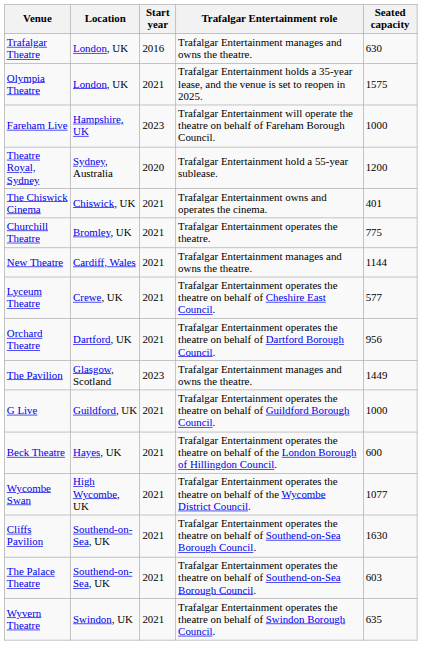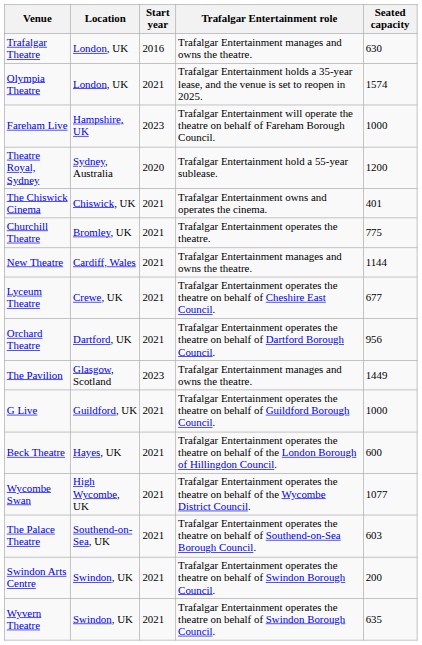Olympia Theatre | Seated capacity: 1575 -> 1574
Lyceum Theatre | Seated capacity: 577 -> 677
- row: Cliffs Pavilion | Southend-on-Sea, UK | 2021 | Trafalgar Entertainment operates the theatre on behalf of Southend-on-Sea Borough Council. | 1630
+ row: Swindon Arts Centre | Swindon, UK | 2021 | Trafalgar Entertainment operates the theatre on behalf of Swindon Borough Council. | 200
